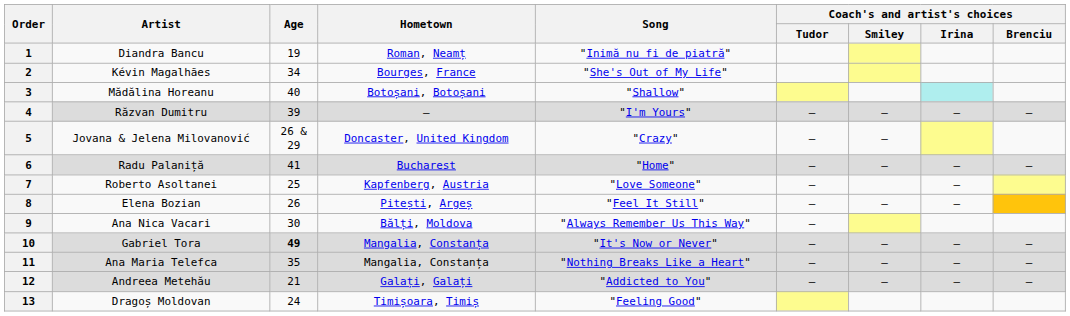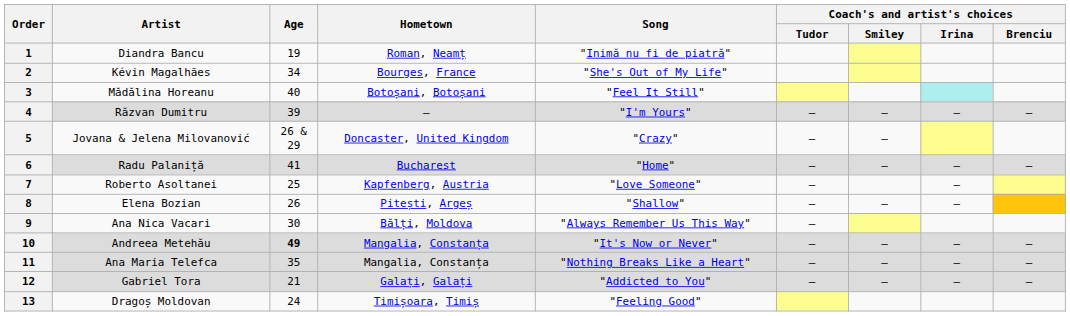3 | Song: "Shallow" -> "Feel It Still"
8 | Song: "Feel It Still" -> "Shallow"
10 | Artist: Gabriel Tora -> Andreea Metehău
12 | Artist: Andreea Metehău -> Gabriel Tora
